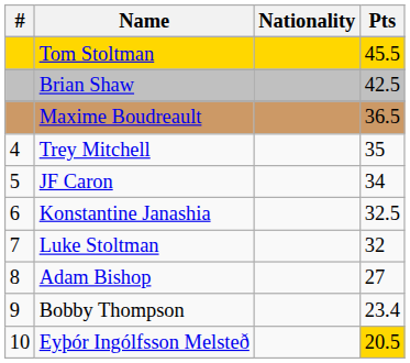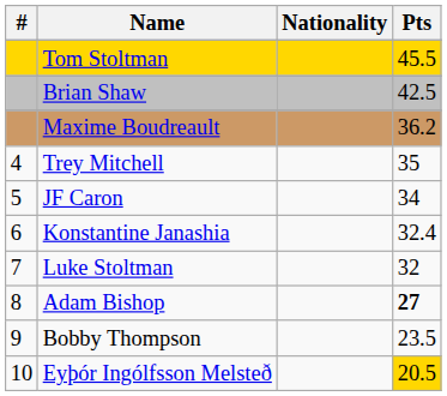Maxime Boudreault | Pts: 36.5 -> 36.2
Konstantine Janashia | Pts: 32.5 -> 32.4
Adam Bishop | Pts: normal -> bold
Bobby Thompson | Pts: 23.4 -> 23.5
